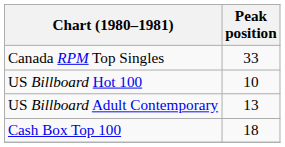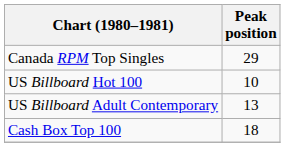Canada RPM Top Singles | Peak position: 33 -> 29
